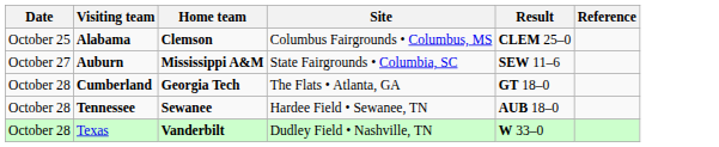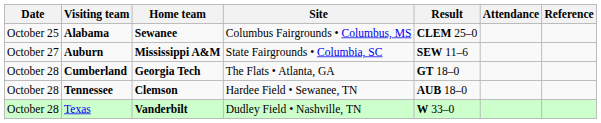+ column: Attendance
Alabama | Home team: Clemson -> Sewanee
Tennessee | Home team: Sewanee -> Clemson
